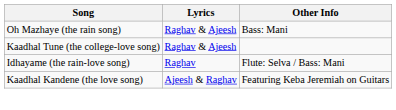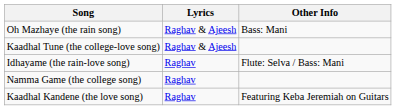+ row: Namma Game (the college song) | Raghav
Kaadhal Kandene (the love song) | Lyrics: Ajeesh & Raghav -> Raghav
